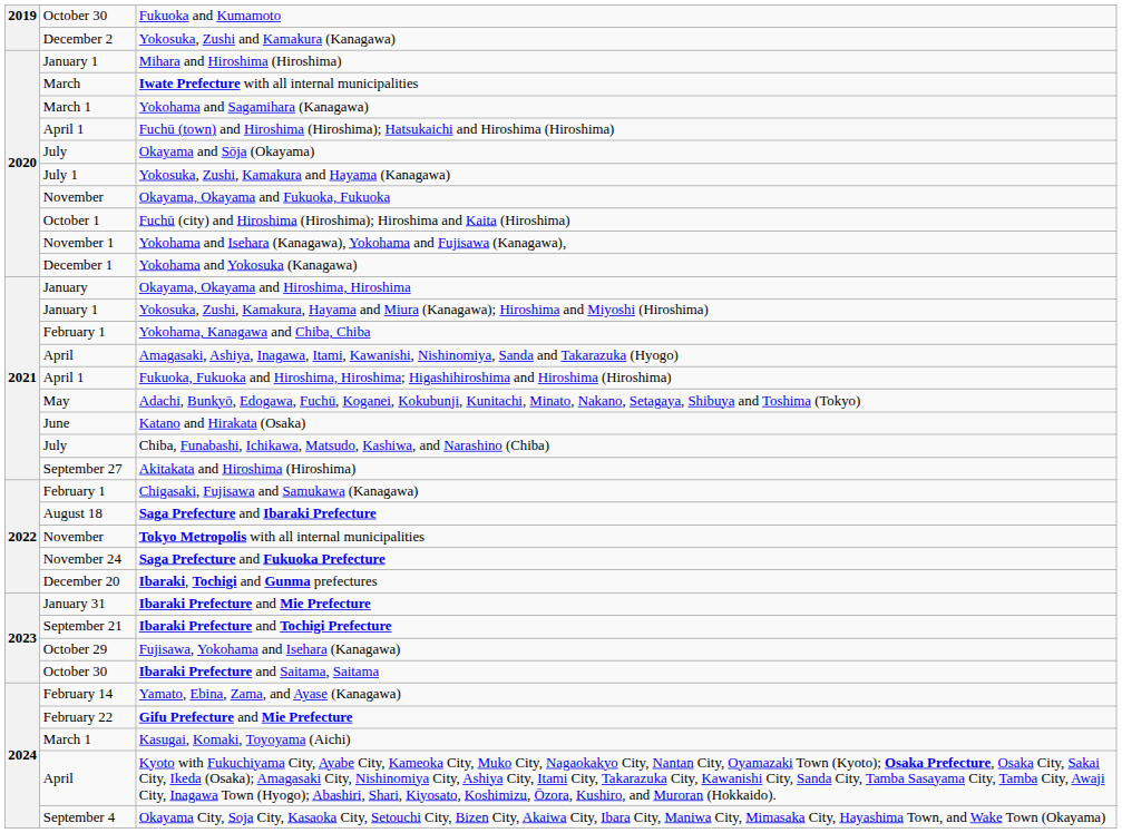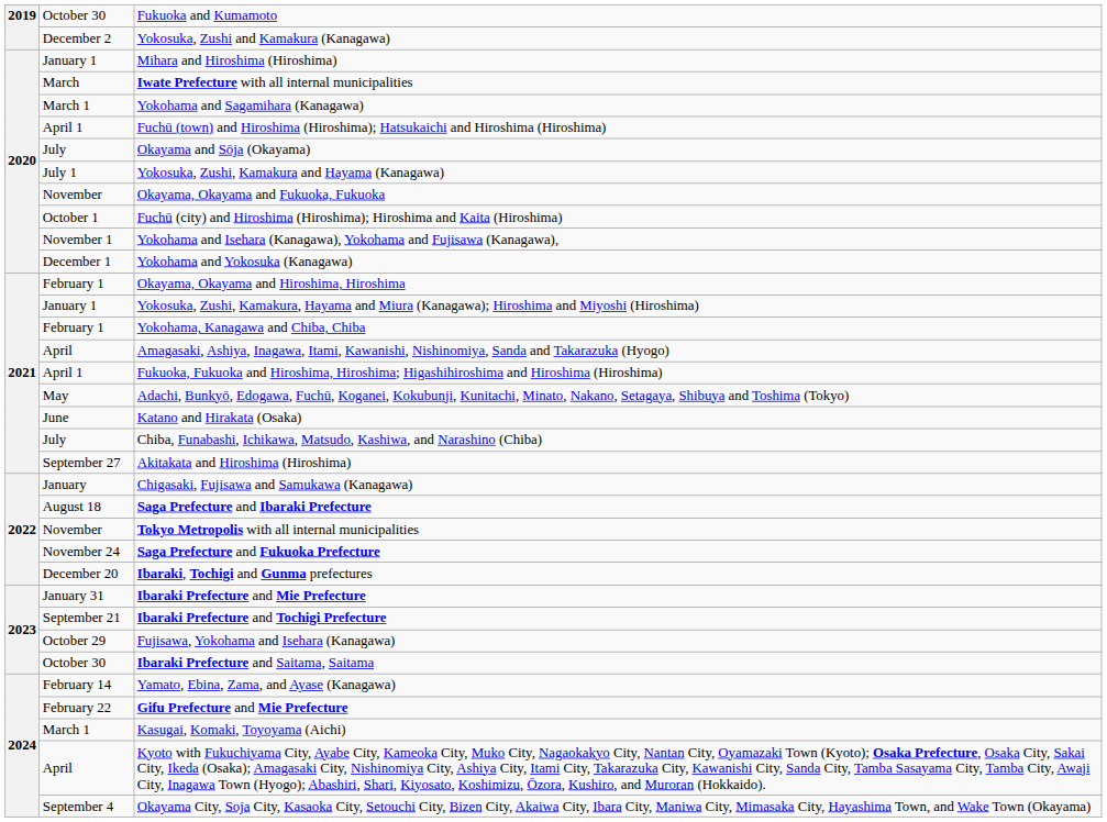Okayama, Okayama and Hiroshima, Hiroshima | column 2: January -> February 1
Chigasaki, Fujisawa and Samukawa (Kanagawa) | column 2: February 1 -> January
